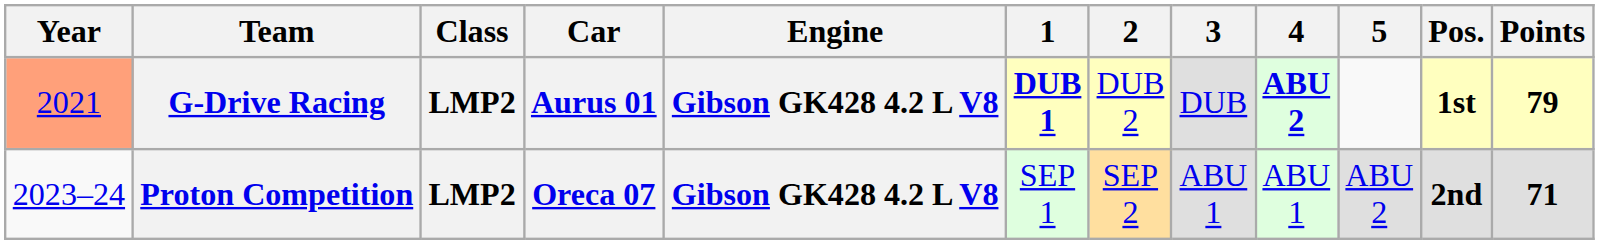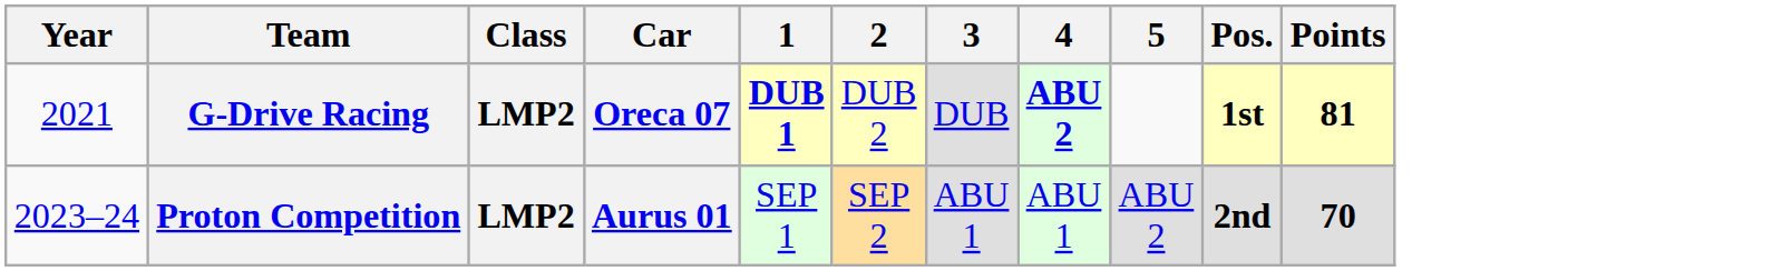- column: Engine | Gibson GK428 4.2 L V8 | Gibson GK428 4.2 L V8
G-Drive Racing | Year: lightsalmon background -> no background
G-Drive Racing | Car: Aurus 01 -> Oreca 07
G-Drive Racing | Points: 79 -> 81
Proton Competition | Car: Oreca 07 -> Aurus 01
Proton Competition | Points: 71 -> 70
